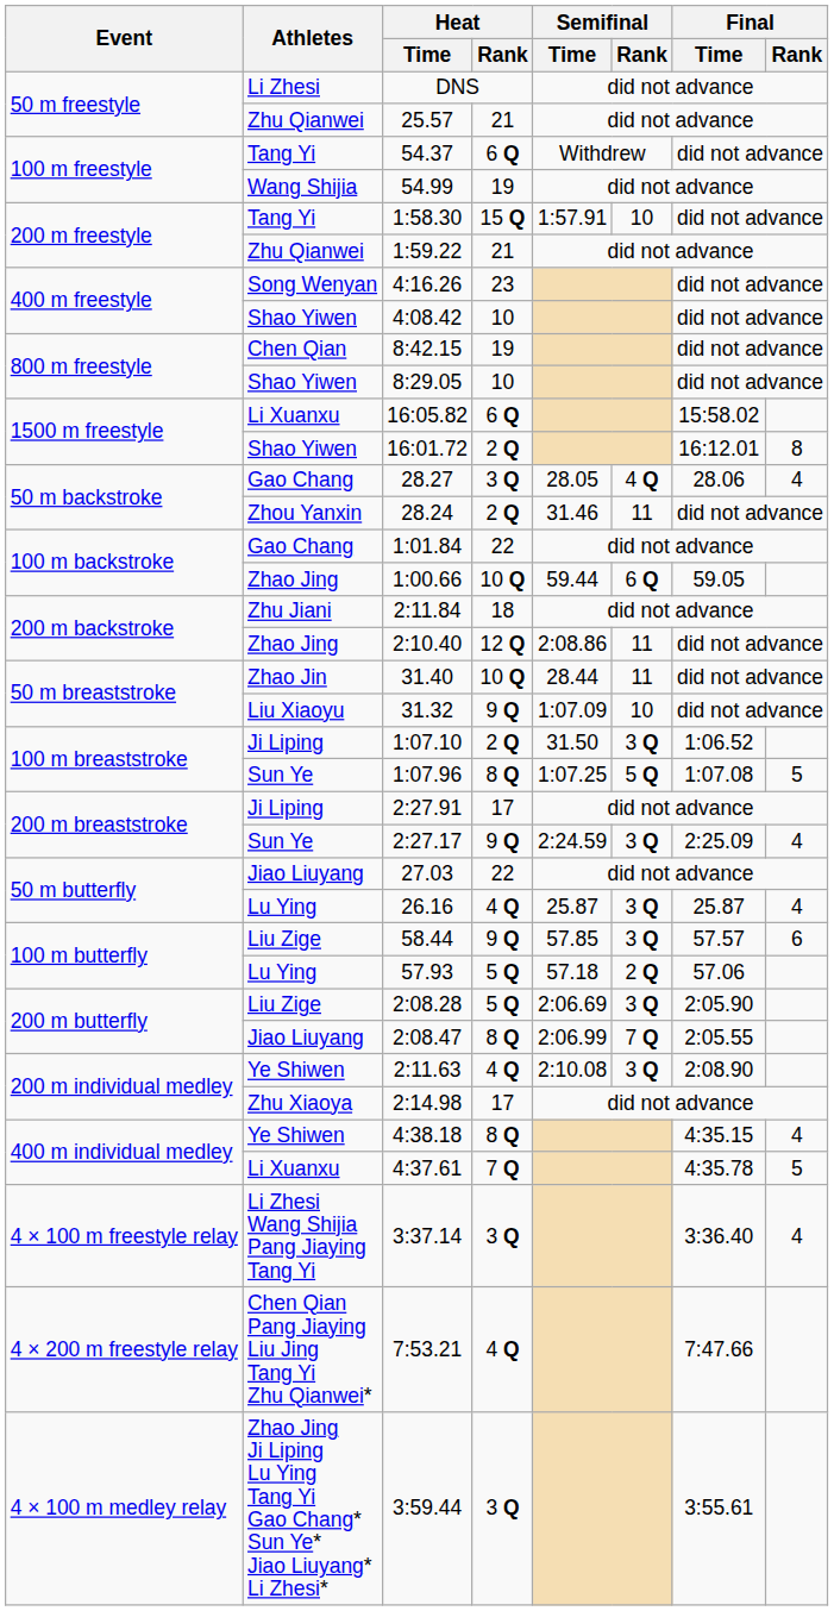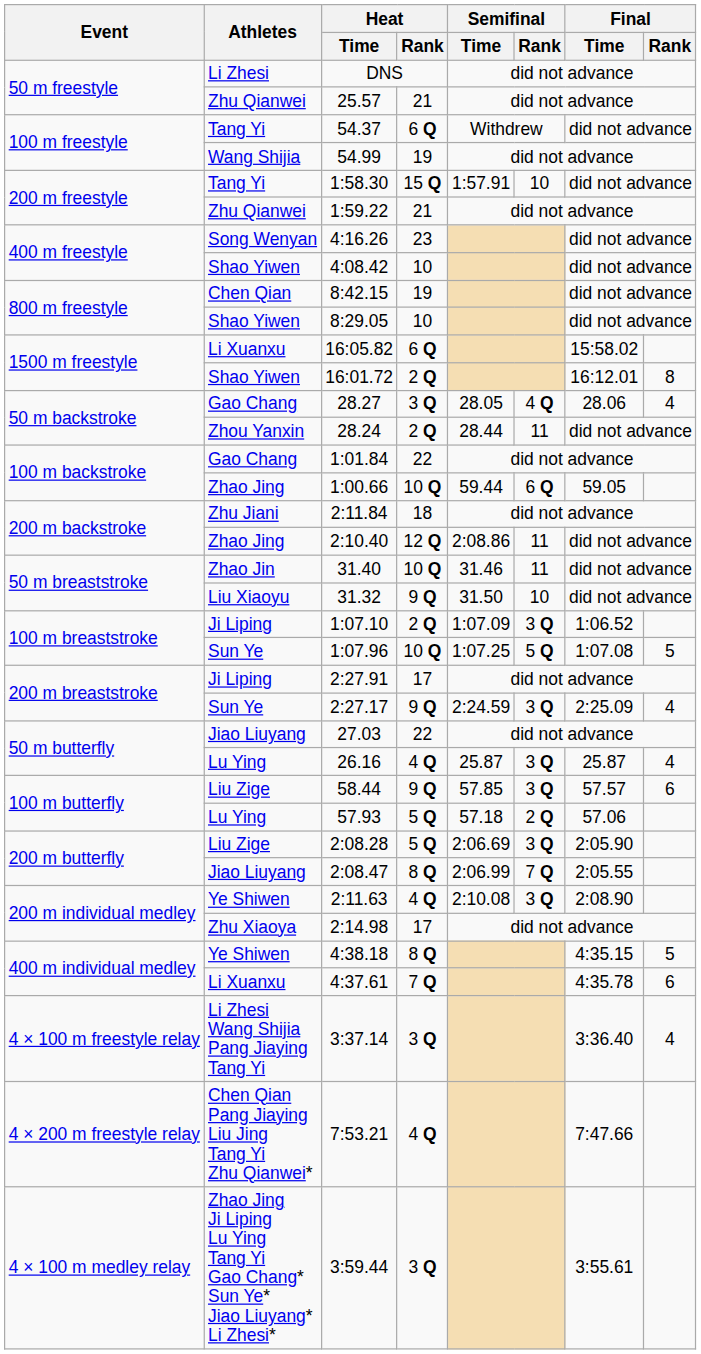28.24 | Semifinal / Time: 31.46 -> 28.44
31.40 | Semifinal / Time: 28.44 -> 31.46
31.32 | Semifinal / Time: 1:07.09 -> 31.50
1:07.10 | Semifinal / Time: 31.50 -> 1:07.09
1:07.96 | Heat / Rank: 8 Q -> 10 Q
4:38.18 | Final / Rank: 4 -> 5
4:37.61 | Final / Rank: 5 -> 6
